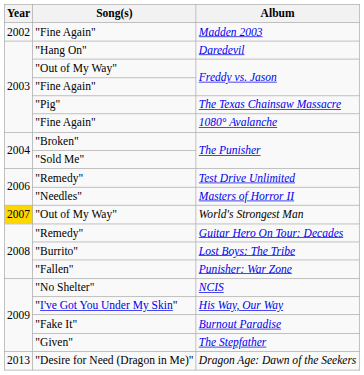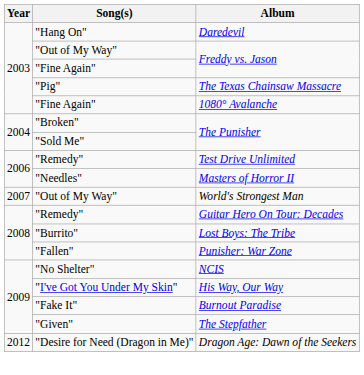- row: 2002 | "Fine Again" | Madden 2003
World's Strongest Man | Year: gold background -> no background
Dragon Age: Dawn of the Seekers | Year: 2013 -> 2012
